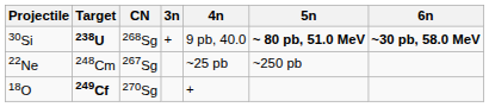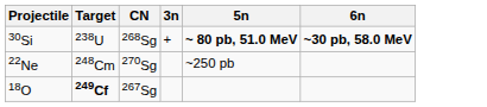- column: 4n | 9 pb, 40.0 | ~25 pb | +
30Si | Target: bold -> normal
22Ne | CN: 267Sg -> 270Sg
18O | CN: 270Sg -> 267Sg
